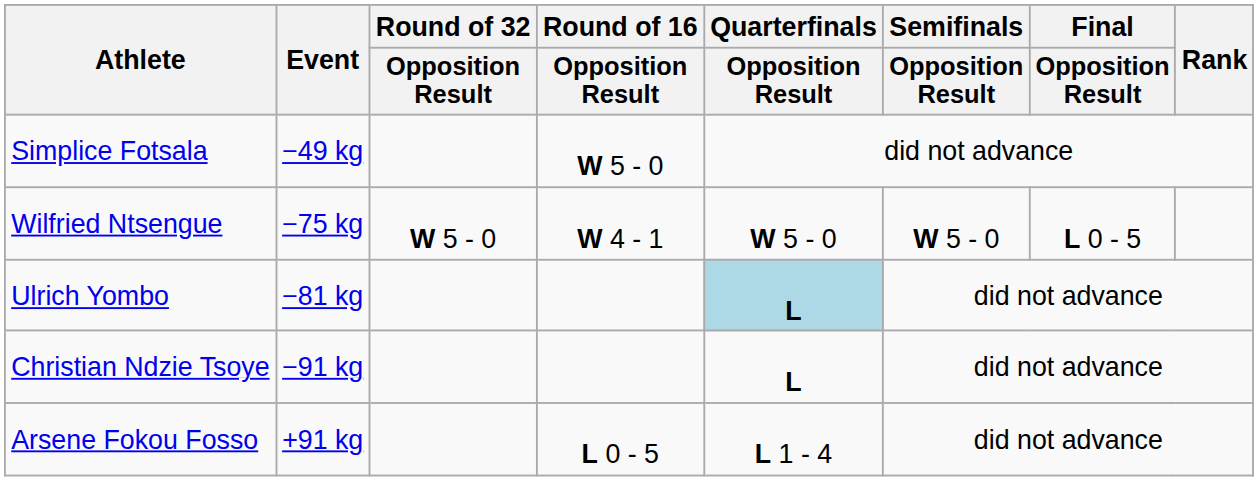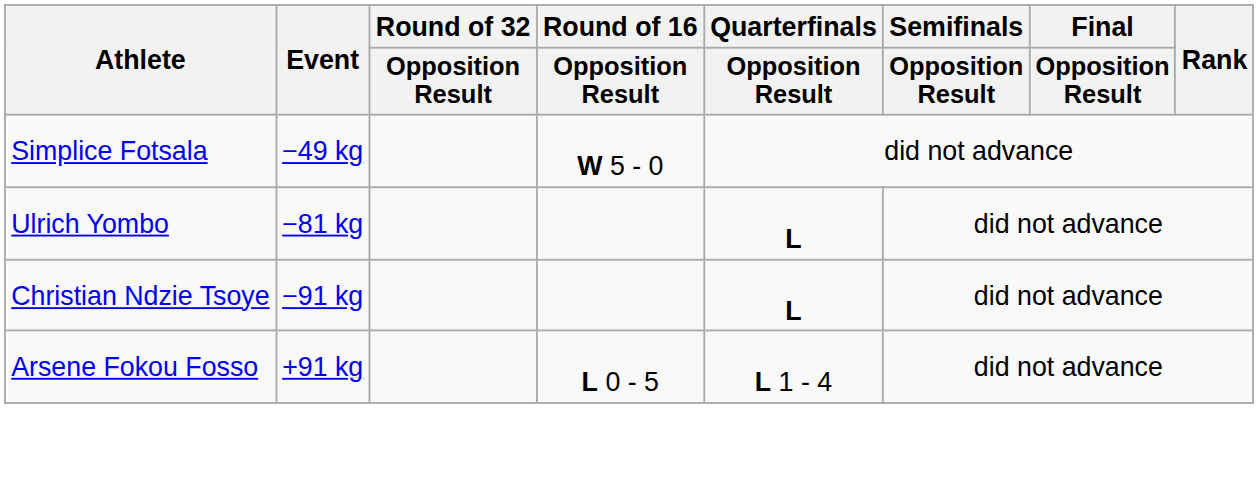- row: Wilfried Ntsengue | −75 kg | W 5 - 0 | W 4 - 1 | W 5 - 0 | W 5 - 0 | L 0 - 5
Ulrich Yombo | Quarterfinals / Opposition Result: lightblue background -> no background
